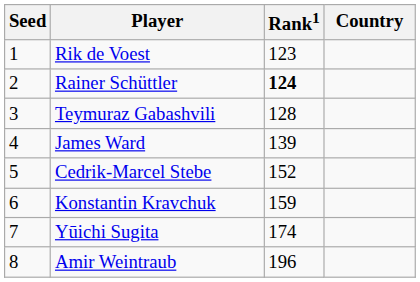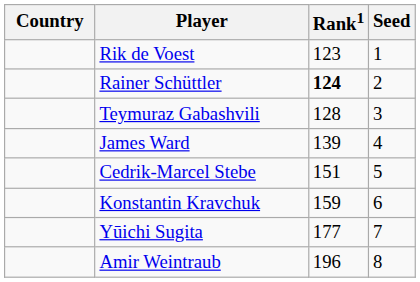columns swapped: Country <-> Seed
Cedrik-Marcel Stebe | Rank1: 152 -> 151
Yūichi Sugita | Rank1: 174 -> 177
